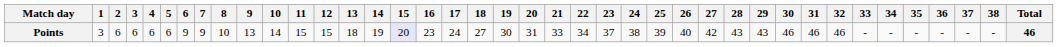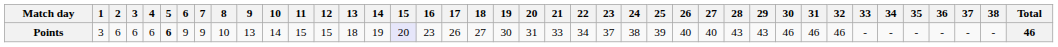Points | 5: normal -> bold
Points | 17: 24 -> 26
Points | 27: 42 -> 40
